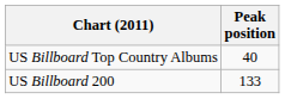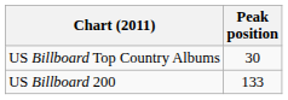US Billboard Top Country Albums | Peak position: 40 -> 30
